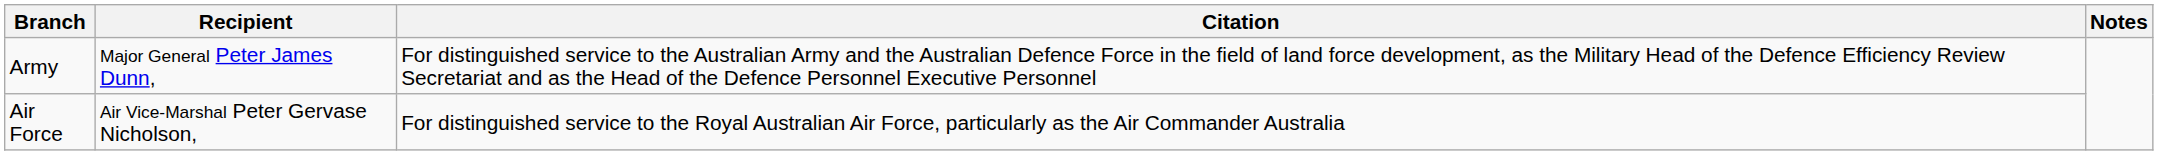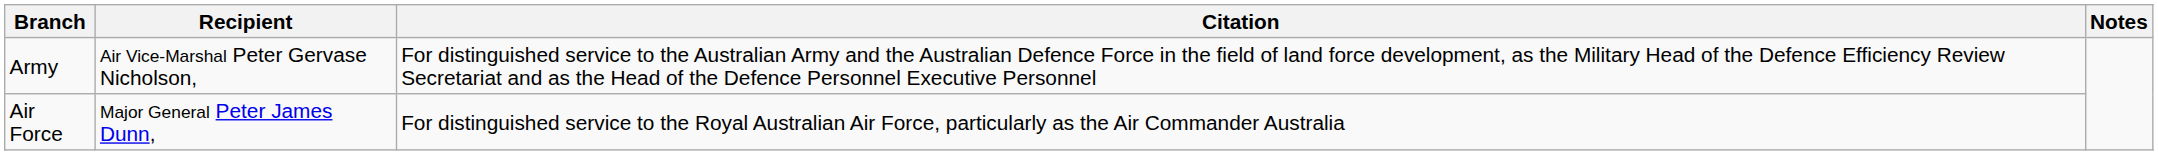Army | Recipient: Major General Peter James Dunn, -> Air Vice-Marshal Peter Gervase Nicholson,
Air Force | Recipient: Air Vice-Marshal Peter Gervase Nicholson, -> Major General Peter James Dunn,
